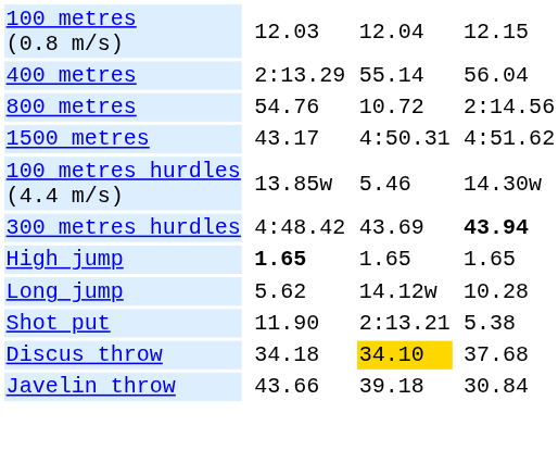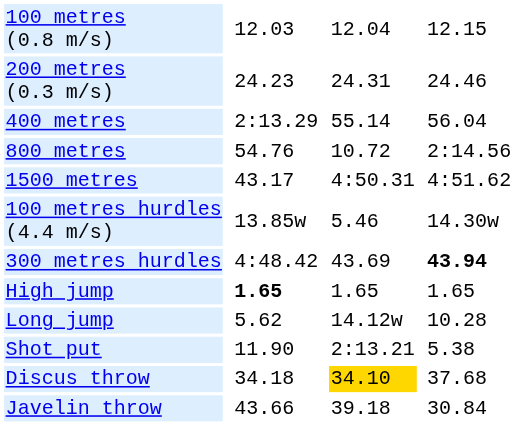+ row: 200 metres (0.3 m/s) | 24.23 | 24.31 | 24.46
